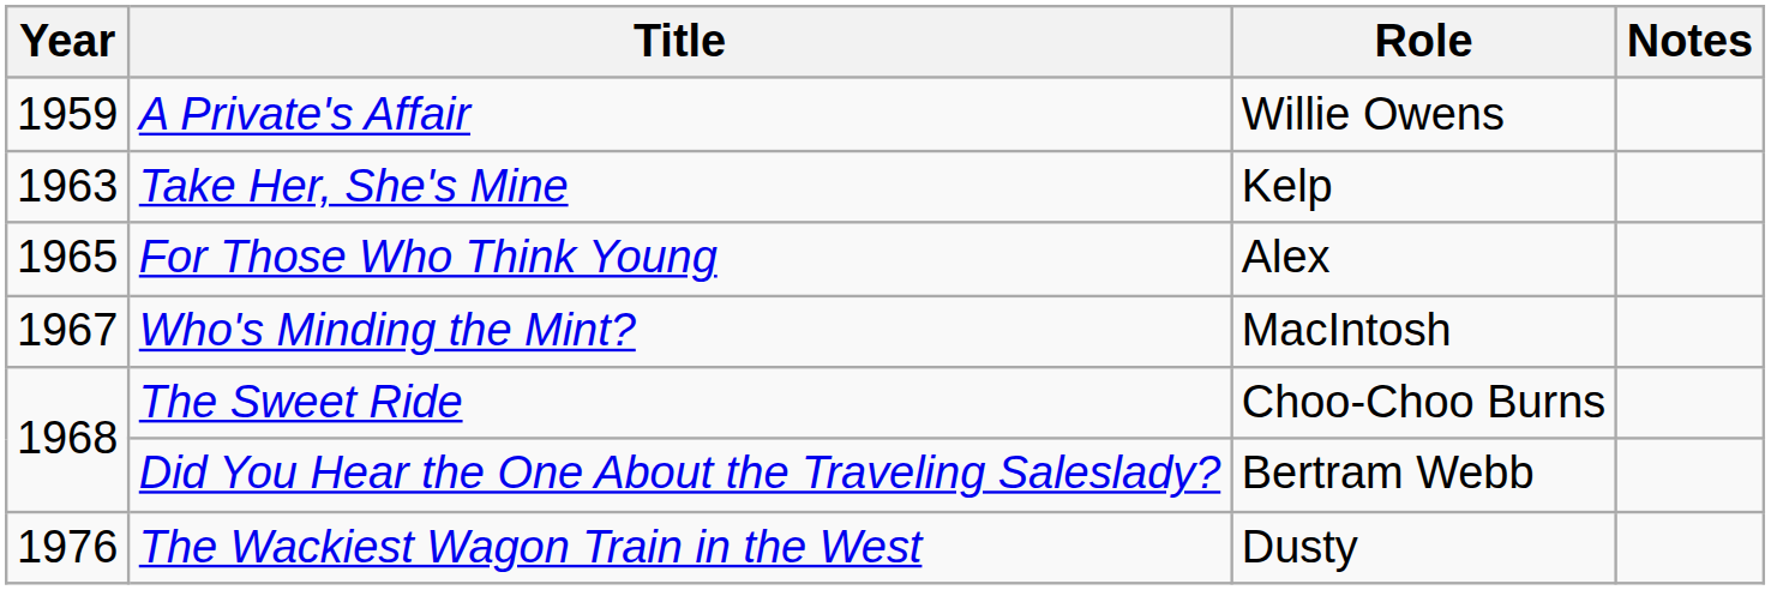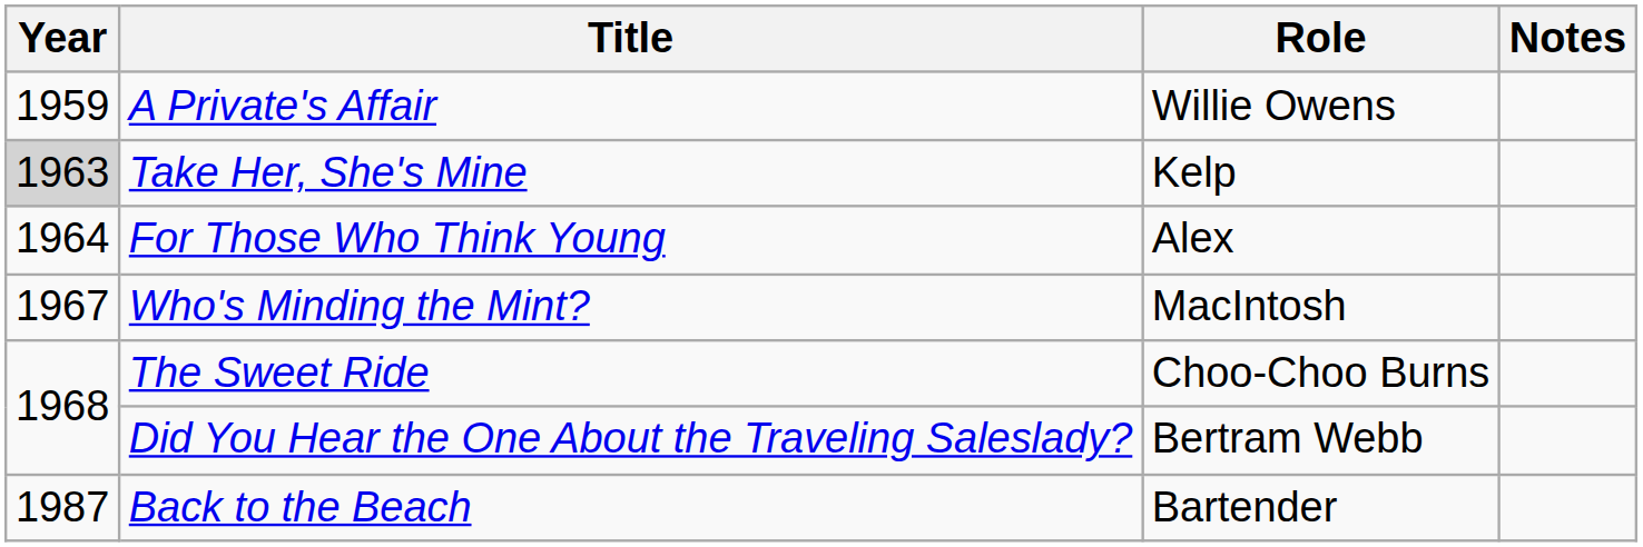Take Her, She's Mine | Year: no background -> lightgrey background
For Those Who Think Young | Year: 1965 -> 1964
- row: 1976 | The Wackiest Wagon Train in the West | Dusty
+ row: 1987 | Back to the Beach | Bartender
